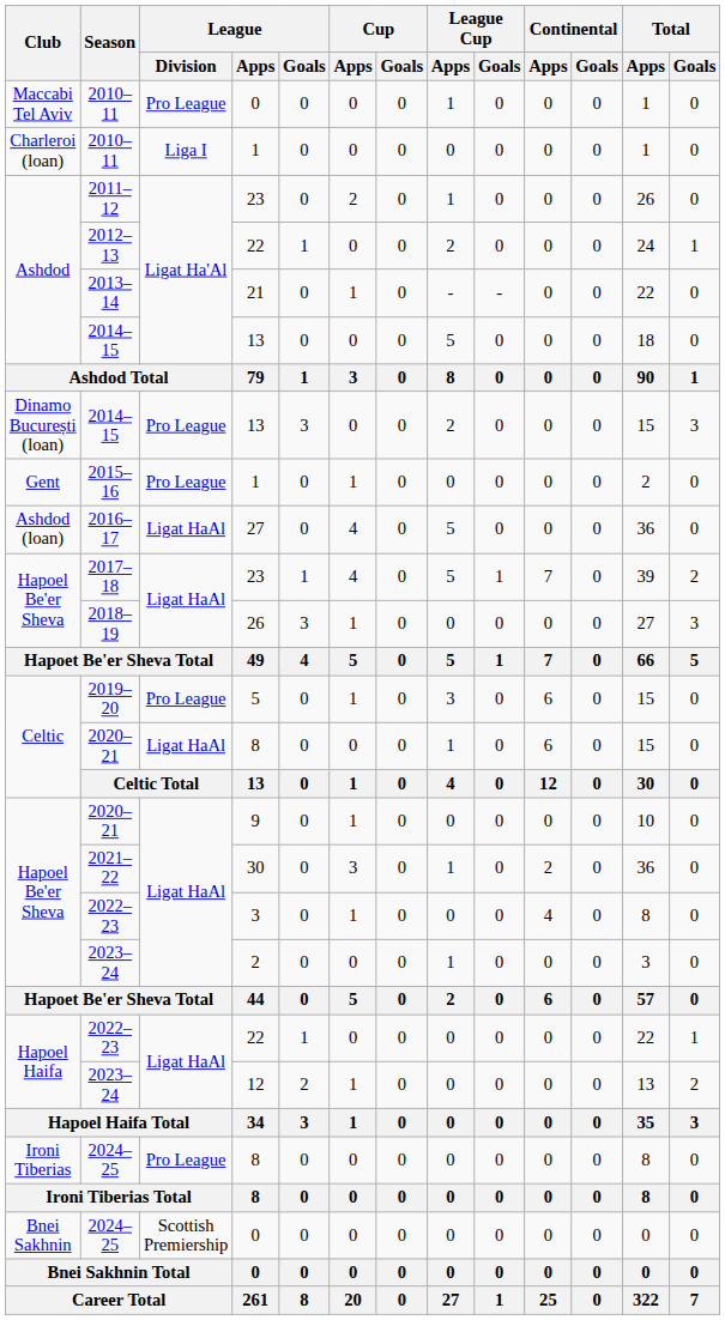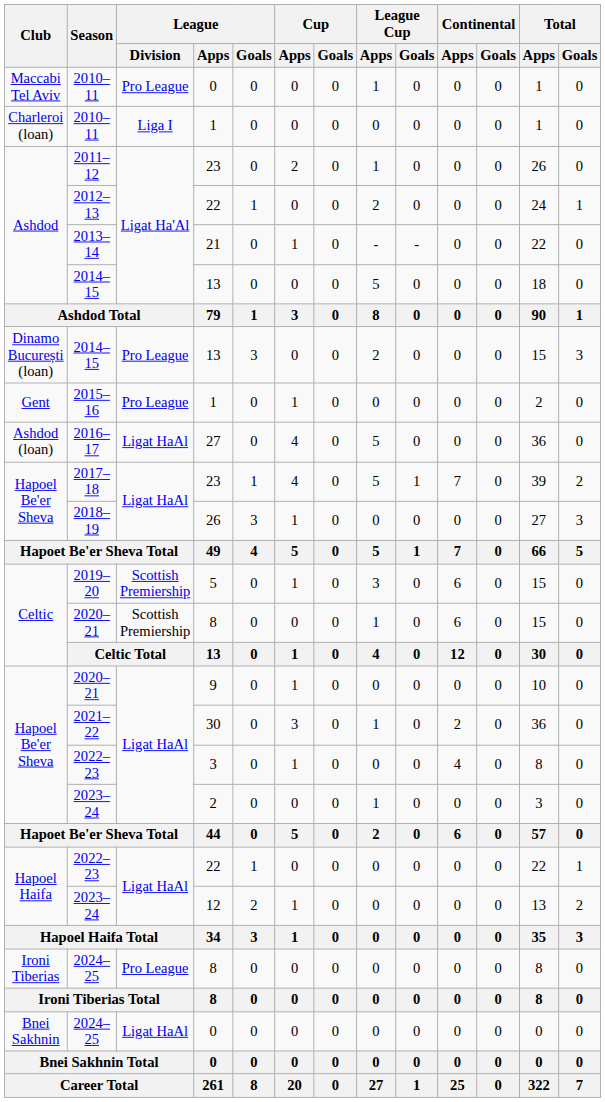2019–20 | League / Division: Pro League -> Scottish Premiership
Celtic / 2020–21 | League / Division: Ligat HaAl -> Scottish Premiership
Bnei Sakhnin / 2024–25 | League / Division: Scottish Premiership -> Ligat HaAl
